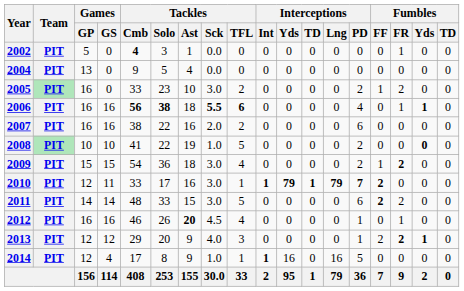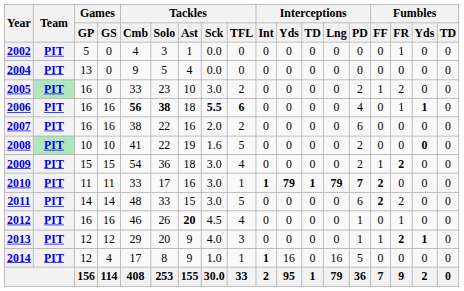2002 | Tackles / Cmb: bold -> normal
2008 | Tackles / Sck: 1.0 -> 1.6
2010 | Games / GP: 12 -> 11
2013 | Fumbles / FF: 2 -> 1
